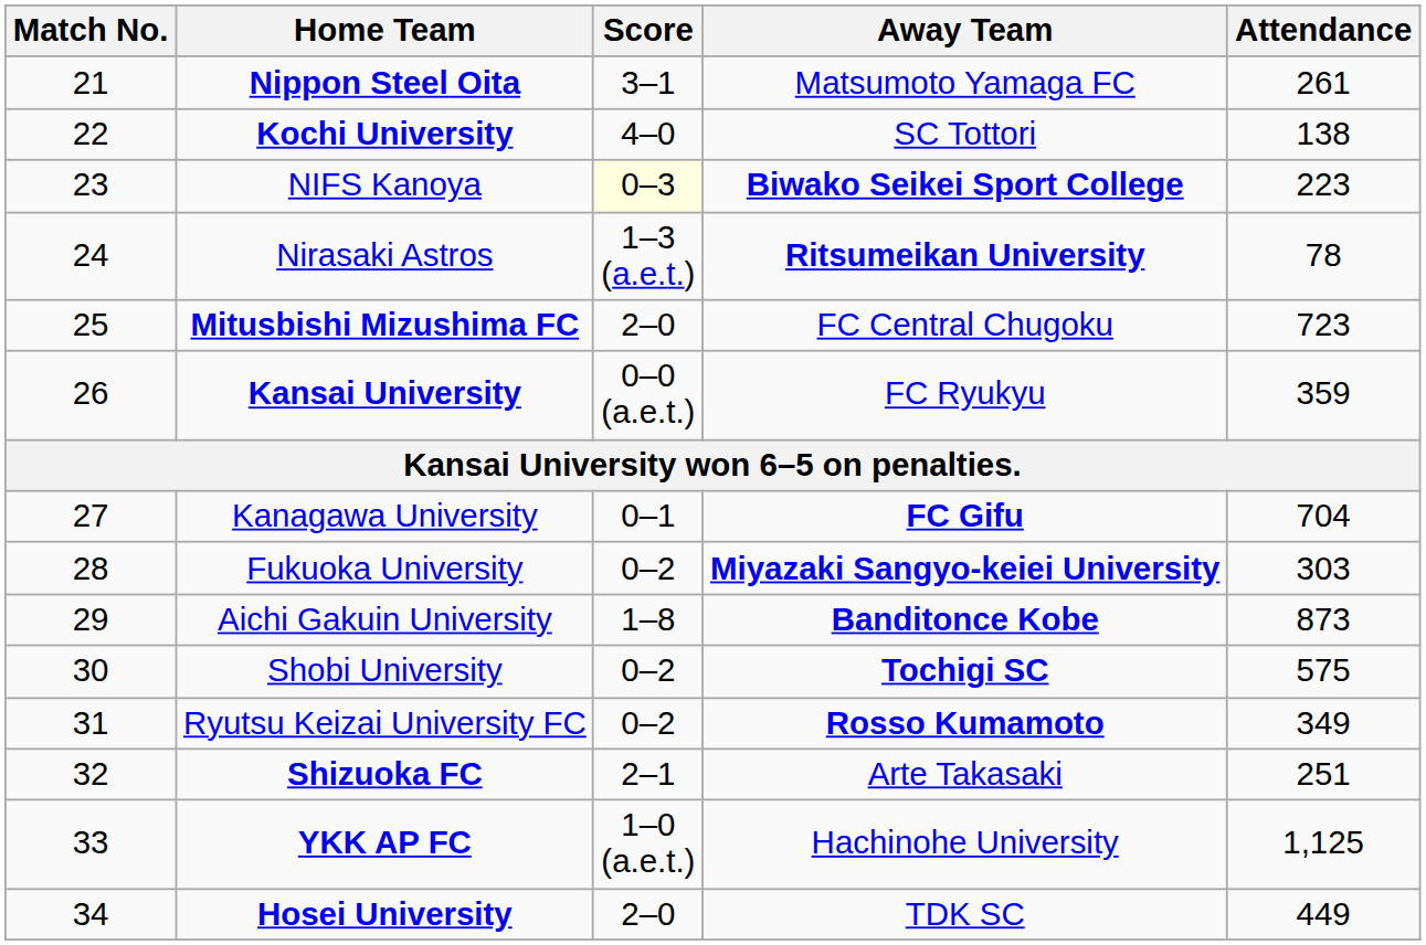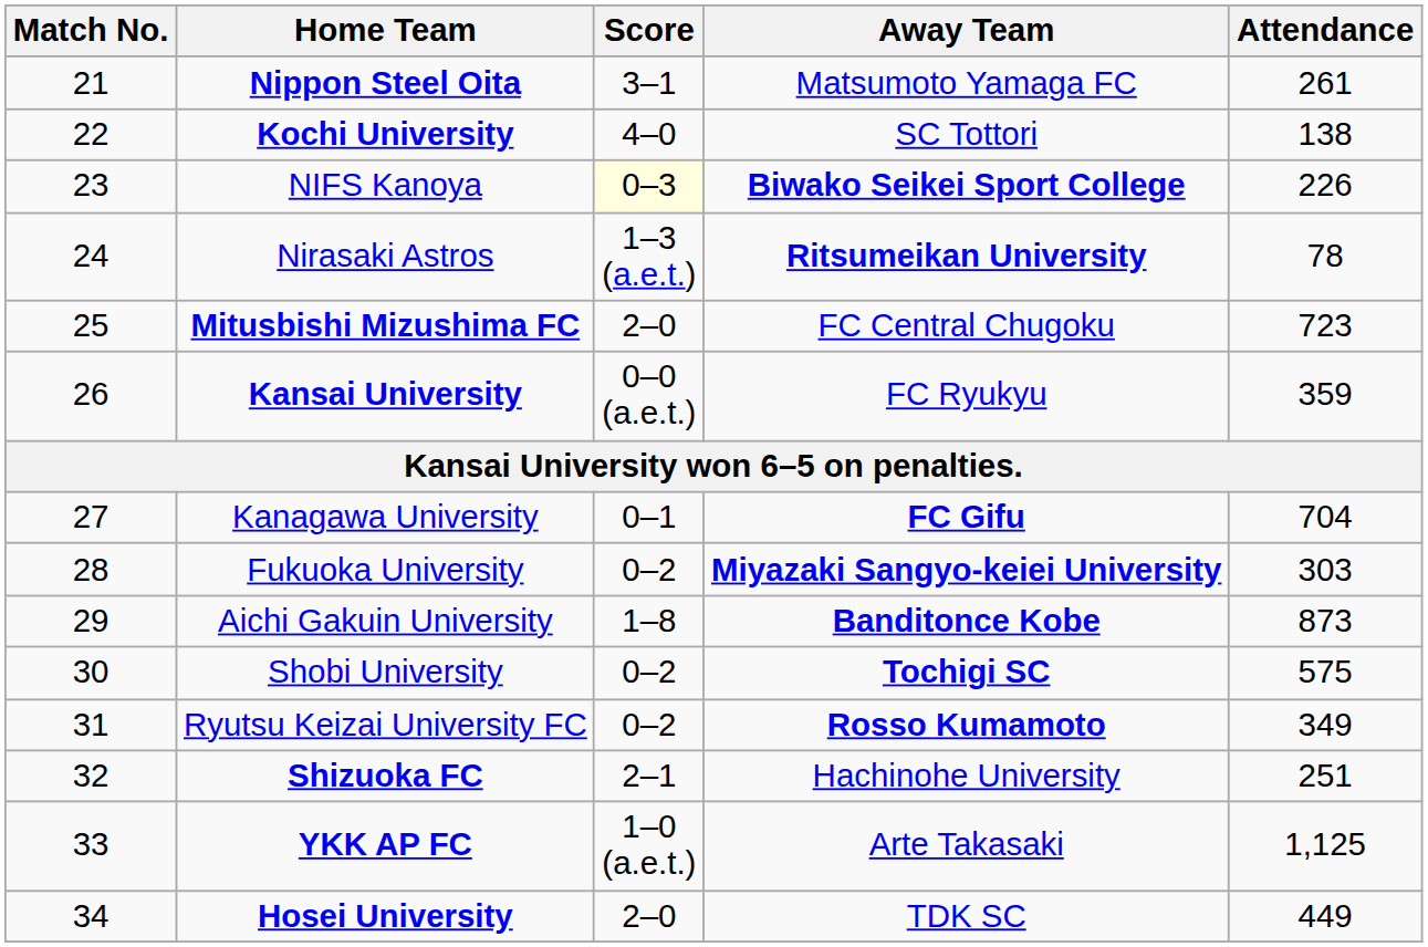NIFS Kanoya | Attendance: 223 -> 226
Shizuoka FC | Away Team: Arte Takasaki -> Hachinohe University
YKK AP FC | Away Team: Hachinohe University -> Arte Takasaki
